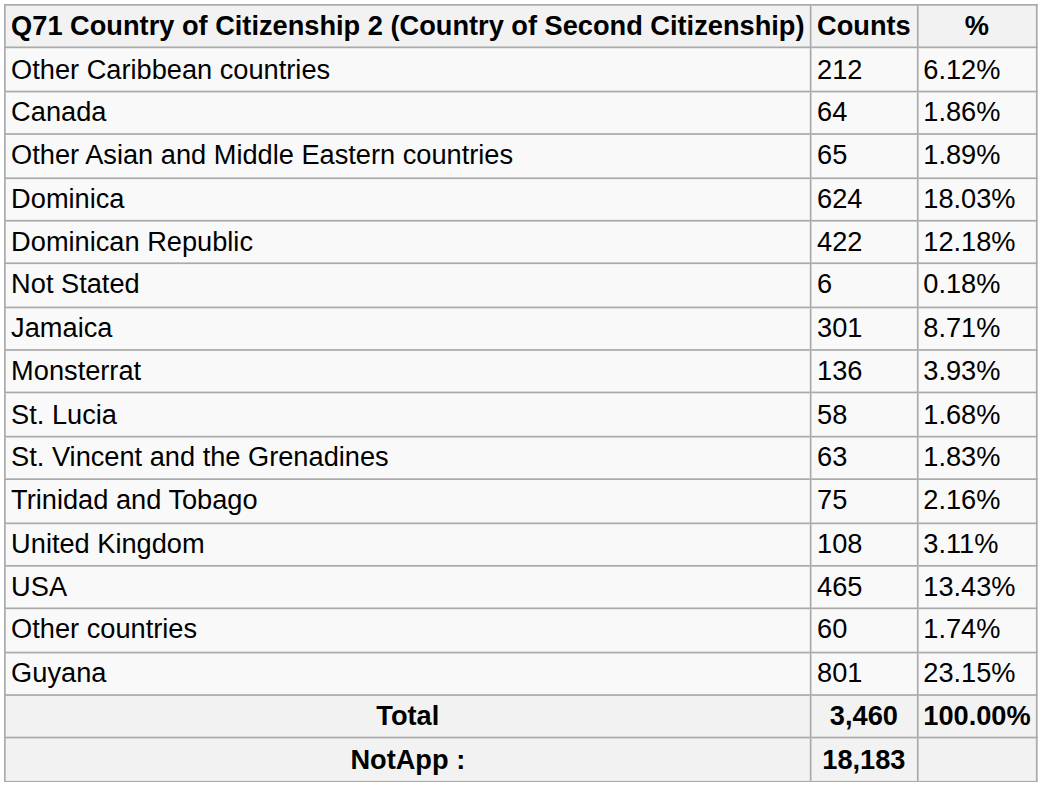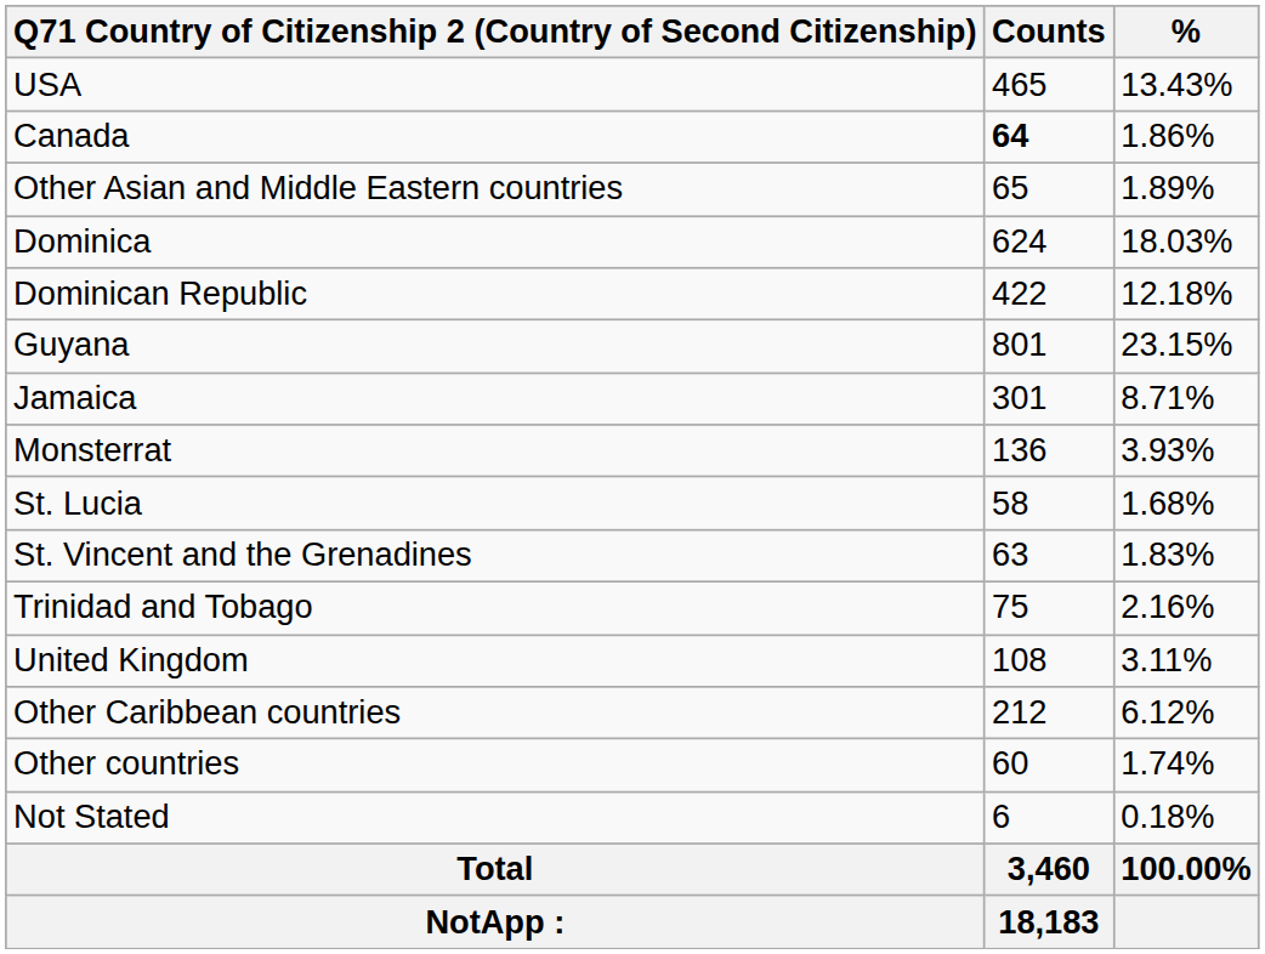rows swapped: Other Caribbean countries <-> USA
Canada | Counts: normal -> bold
rows swapped: Guyana <-> Not Stated
